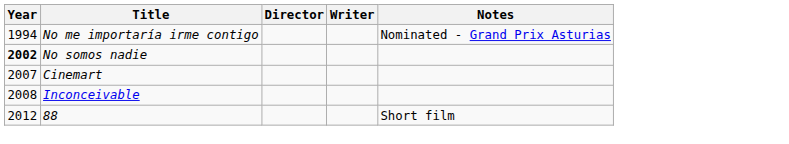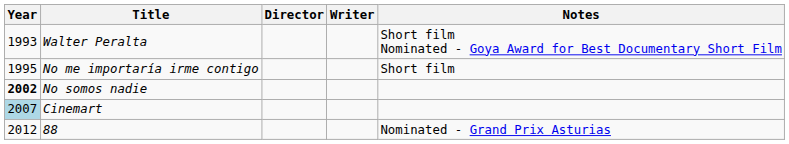+ row: 1993 | Walter Peralta | Short film Nominated - Goya Award for Best Documentary Short Film
No me importaría irme contigo | Year: 1994 -> 1995
No me importaría irme contigo | Notes: Nominated - Grand Prix Asturias -> Short film
Cinemart | Year: no background -> lightblue background
- row: 2008 | Inconceivable
88 | Notes: Short film -> Nominated - Grand Prix Asturias
